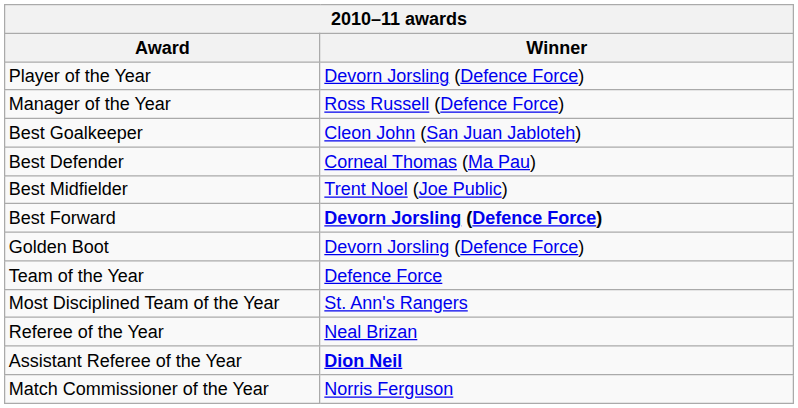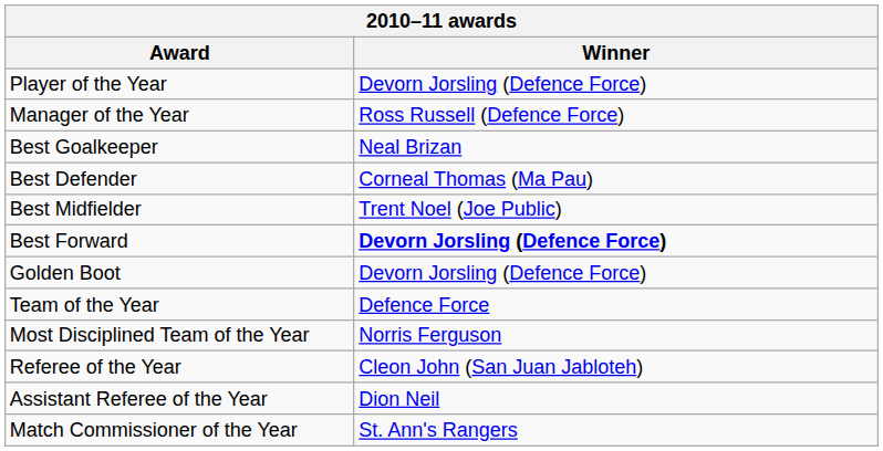Best Goalkeeper | Winner: Cleon John (San Juan Jabloteh) -> Neal Brizan
Most Disciplined Team of the Year | Winner: St. Ann's Rangers -> Norris Ferguson
Referee of the Year | Winner: Neal Brizan -> Cleon John (San Juan Jabloteh)
Assistant Referee of the Year | Winner: bold -> normal
Match Commissioner of the Year | Winner: Norris Ferguson -> St. Ann's Rangers
